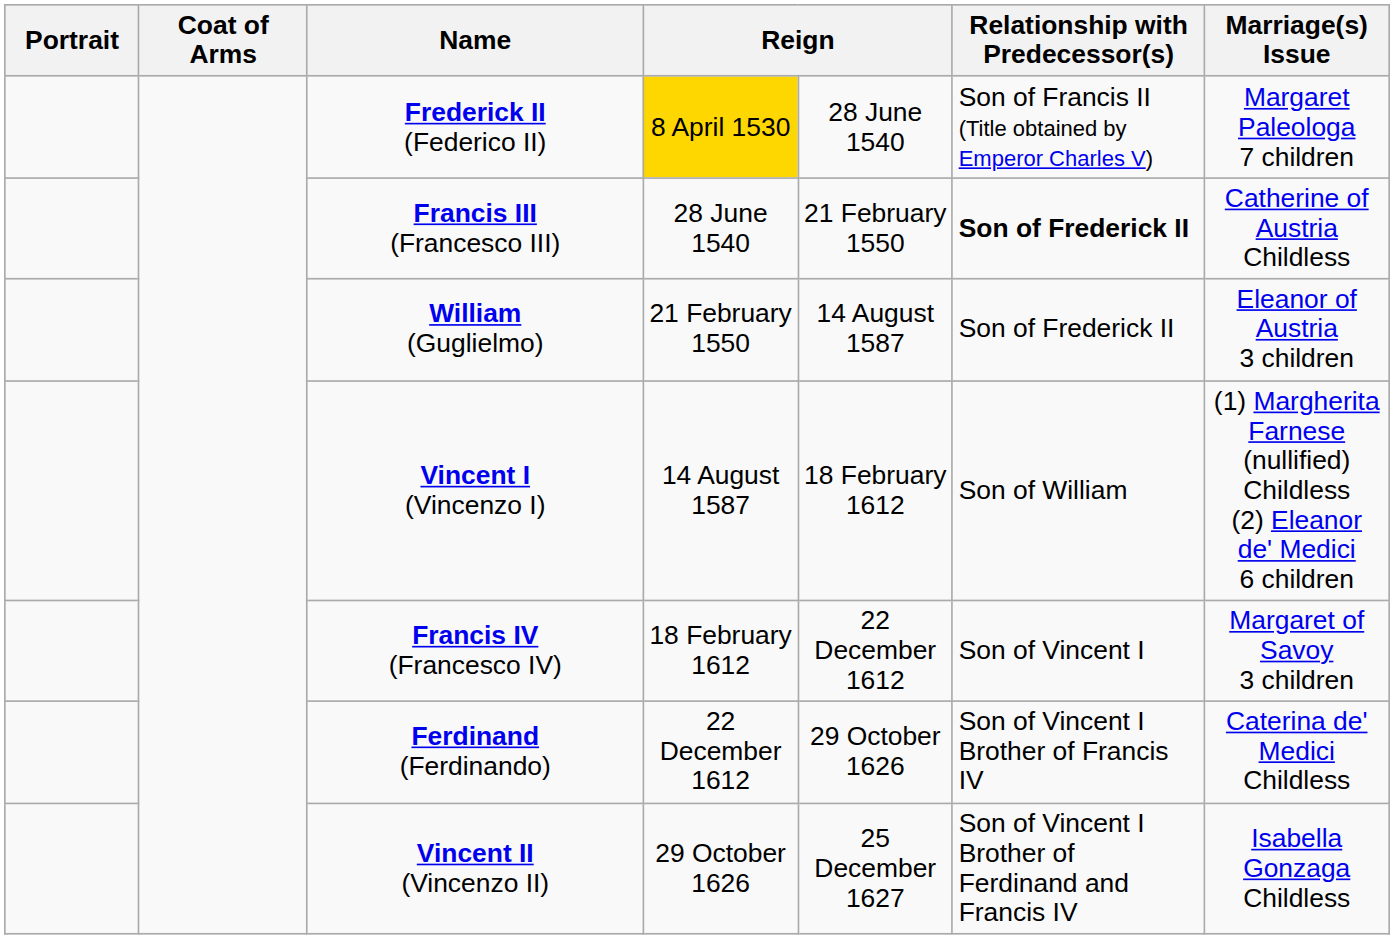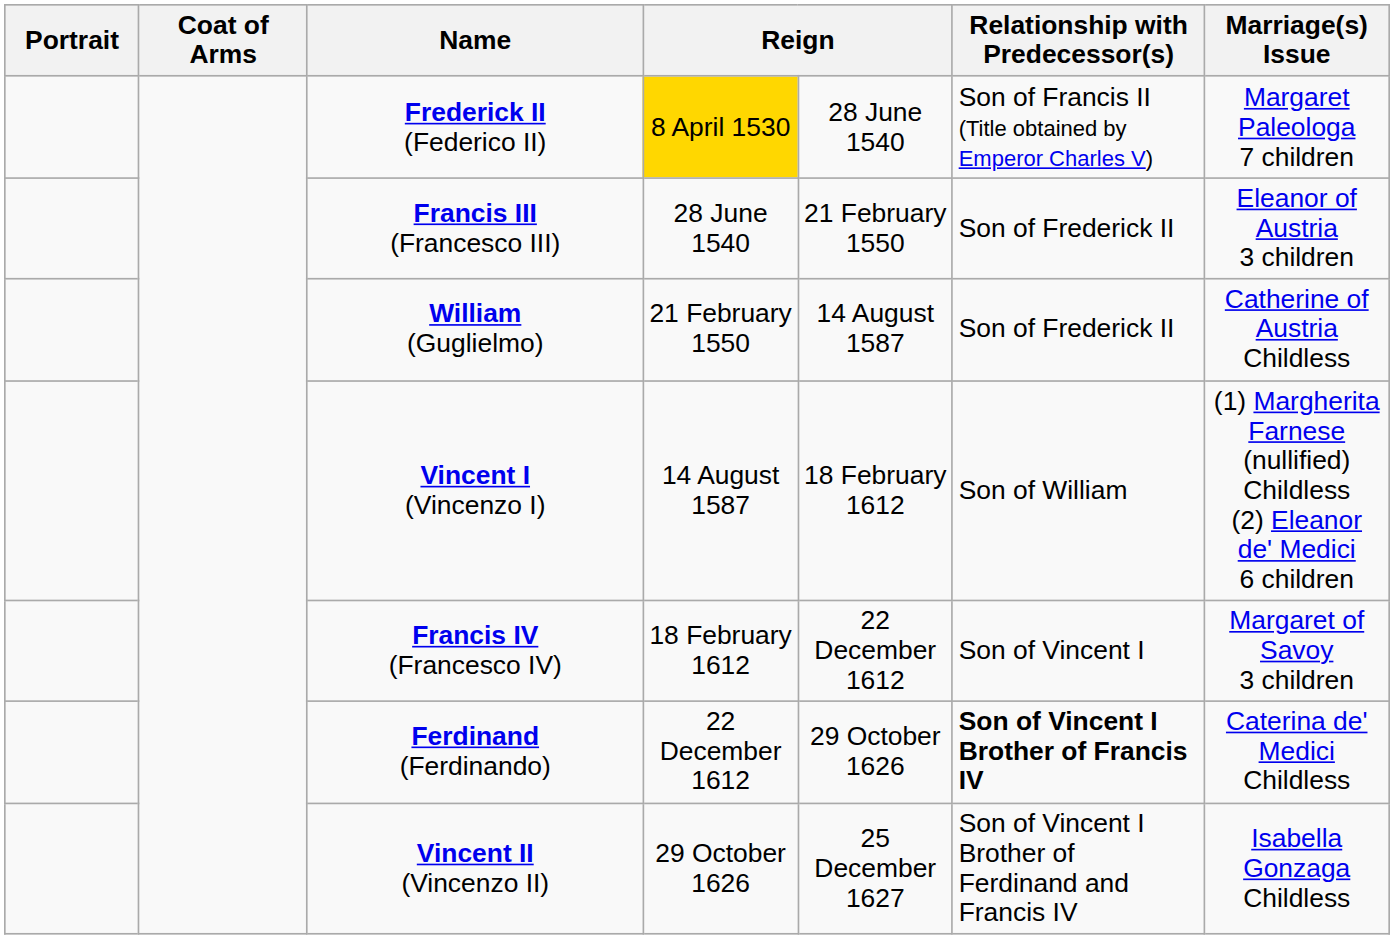Francis III (Francesco III) | Relationship with Predecessor(s): bold -> normal
Francis III (Francesco III) | Marriage(s) Issue: Catherine of Austria Childless -> Eleanor of Austria 3 children
William (Guglielmo) | Marriage(s) Issue: Eleanor of Austria 3 children -> Catherine of Austria Childless
Ferdinand (Ferdinando) | Relationship with Predecessor(s): normal -> bold
